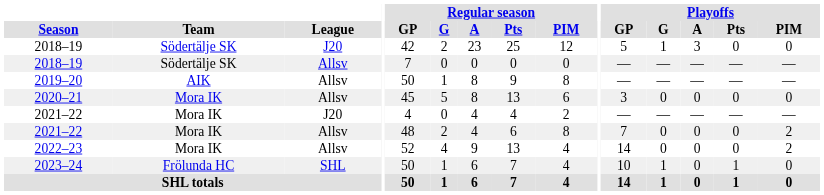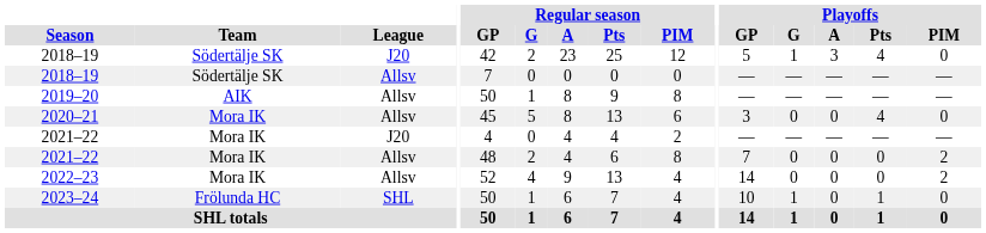2018–19 / J20 | Playoffs / Pts: 0 -> 4
2020–21 | Playoffs / Pts: 0 -> 4
